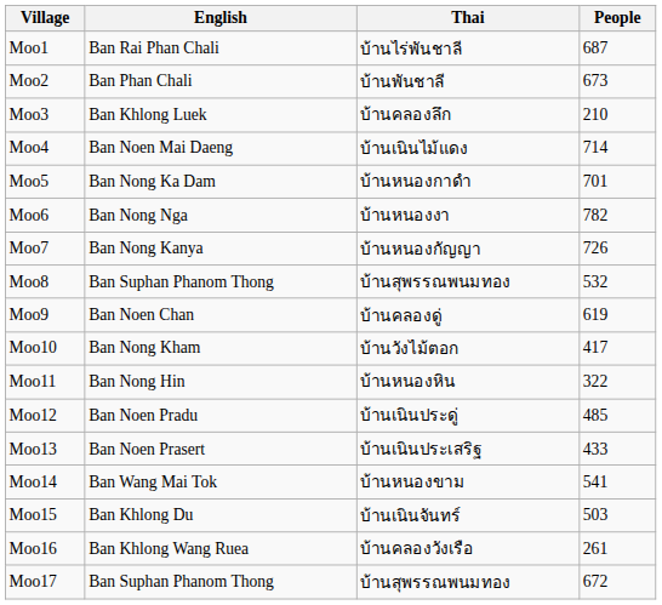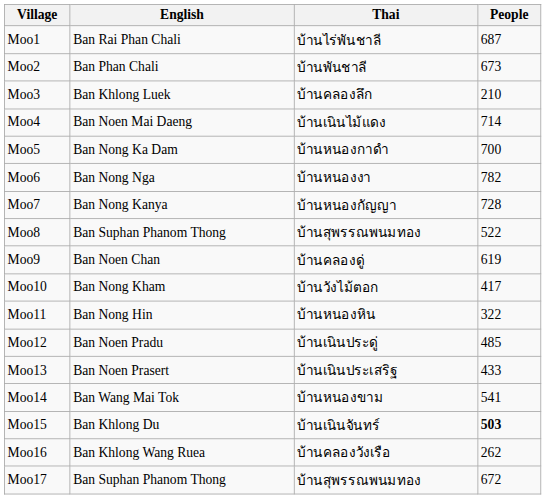Moo5 | People: 701 -> 700
Moo7 | People: 726 -> 728
Moo8 | People: 532 -> 522
Moo15 | People: normal -> bold
Moo16 | People: 261 -> 262
